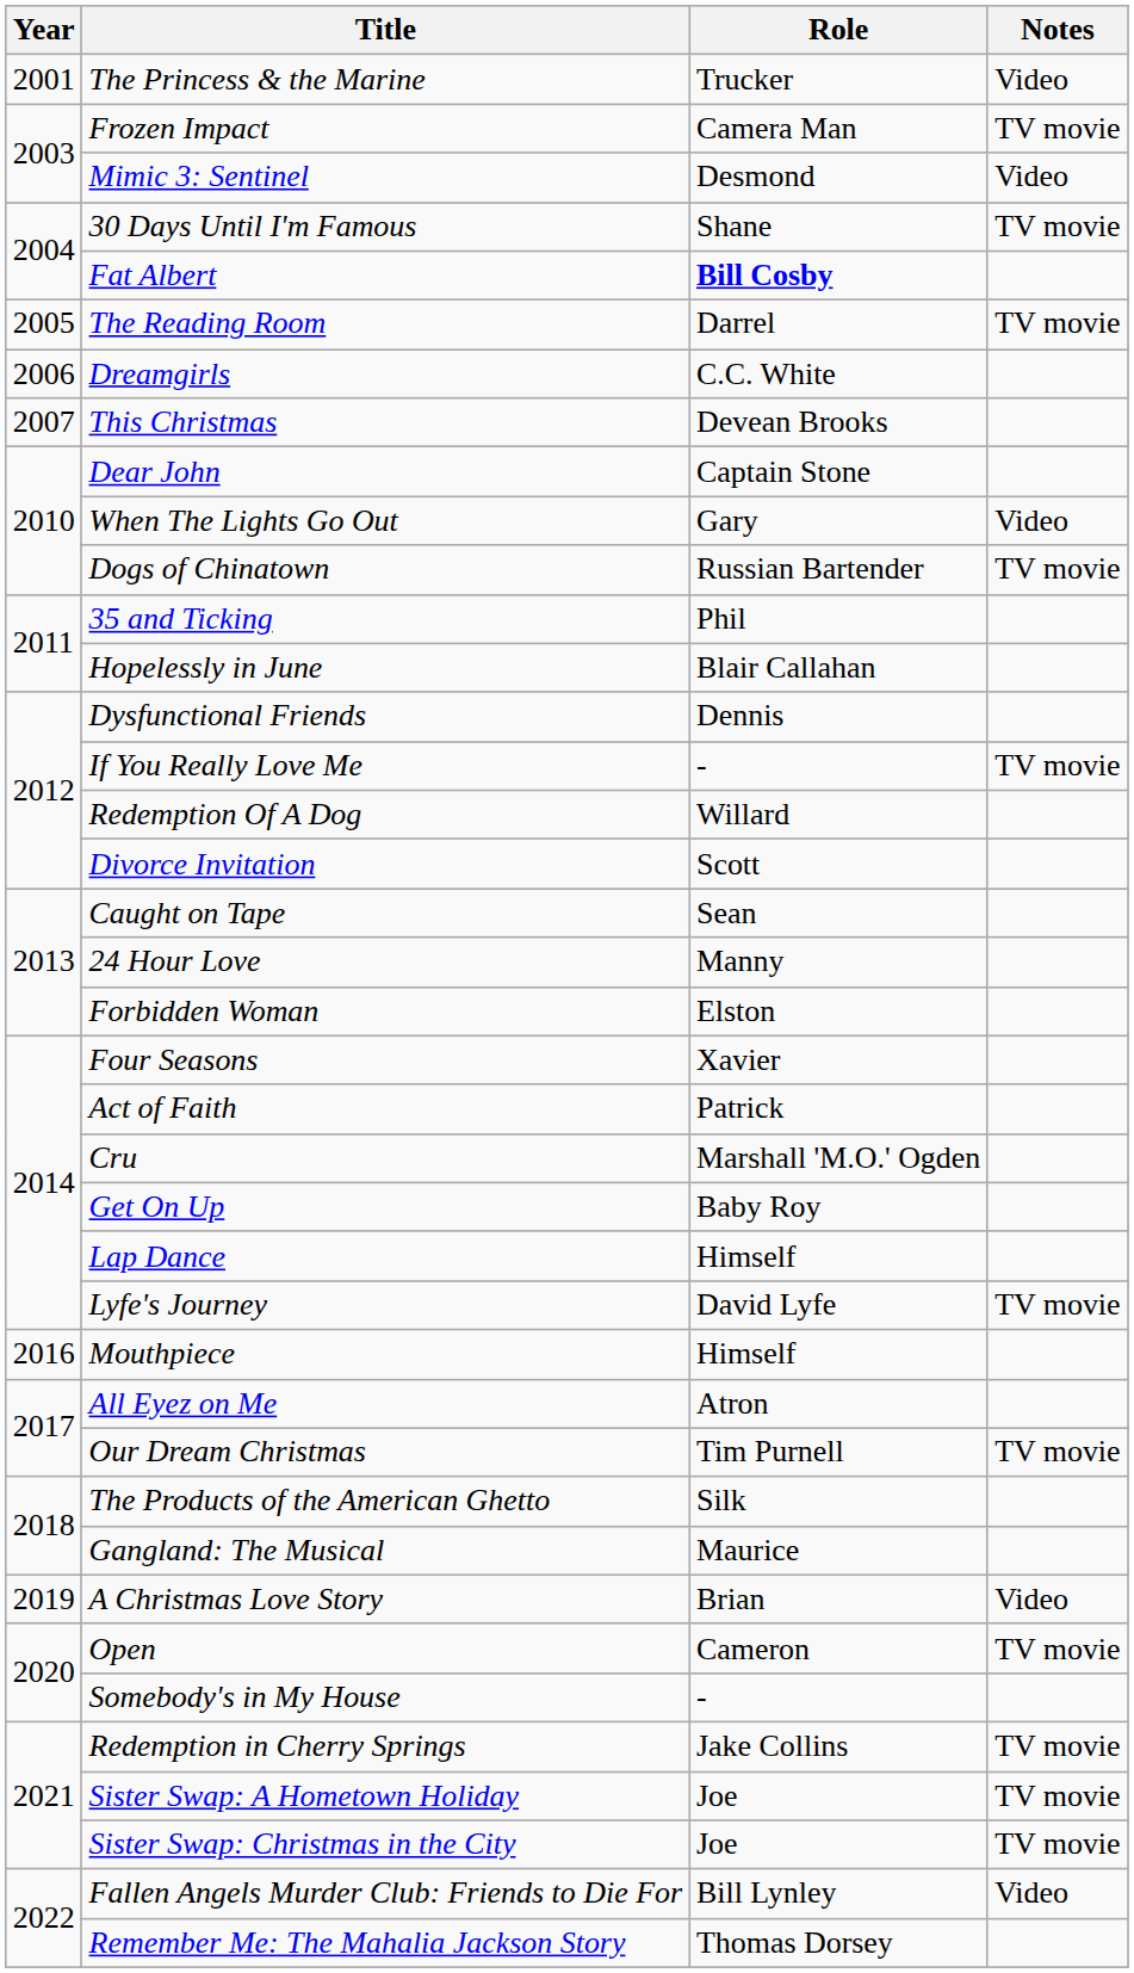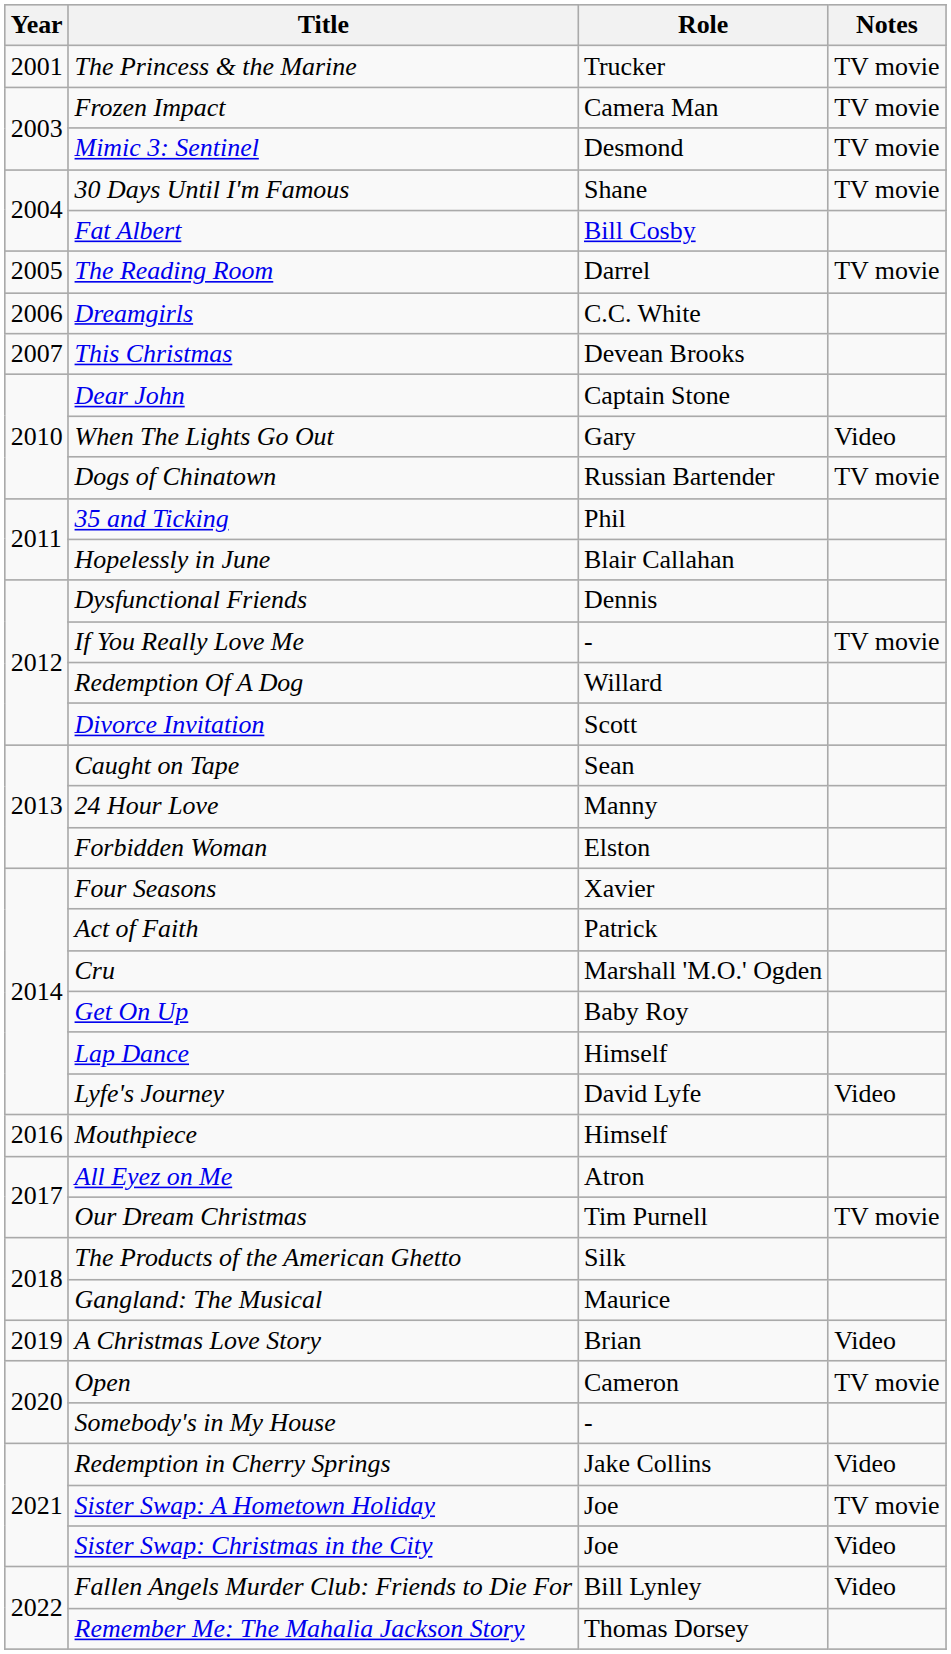The Princess & the Marine | Notes: Video -> TV movie
Mimic 3: Sentinel | Notes: Video -> TV movie
Fat Albert | Role: bold -> normal
Lyfe's Journey | Notes: TV movie -> Video
Redemption in Cherry Springs | Notes: TV movie -> Video
Sister Swap: Christmas in the City | Notes: TV movie -> Video
